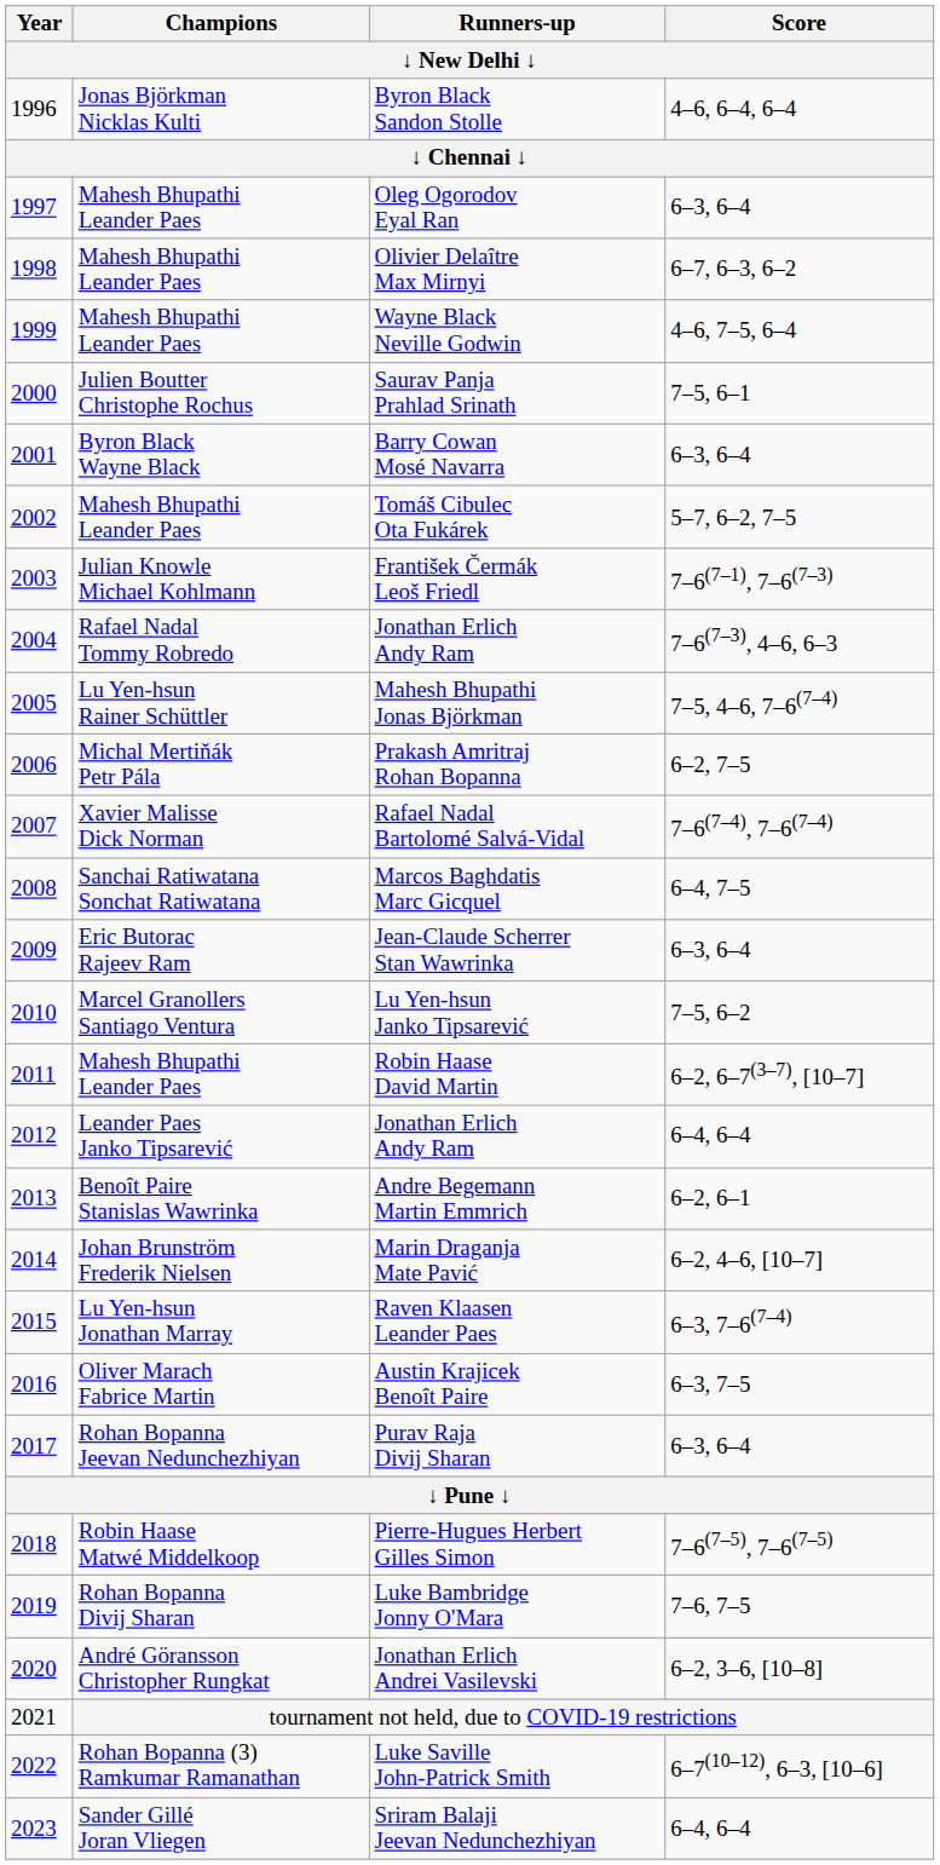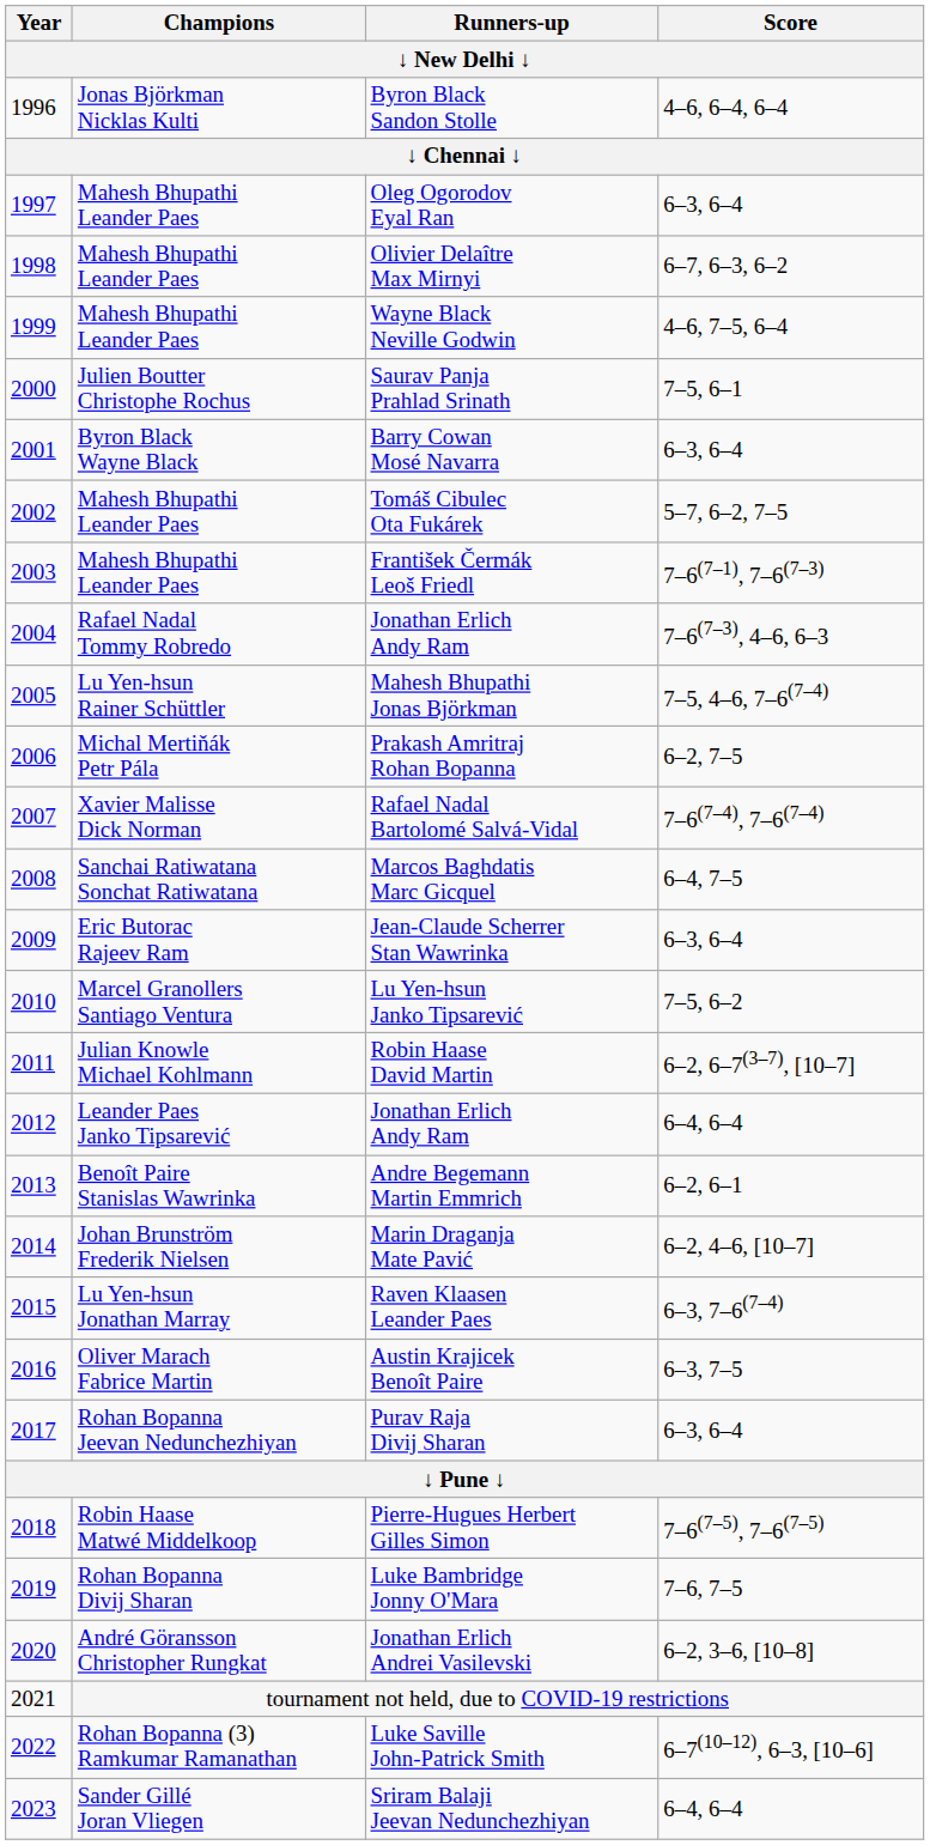František Čermák Leoš Friedl | Champions: Julian Knowle Michael Kohlmann -> Mahesh Bhupathi Leander Paes
Robin Haase David Martin | Champions: Mahesh Bhupathi Leander Paes -> Julian Knowle Michael Kohlmann
